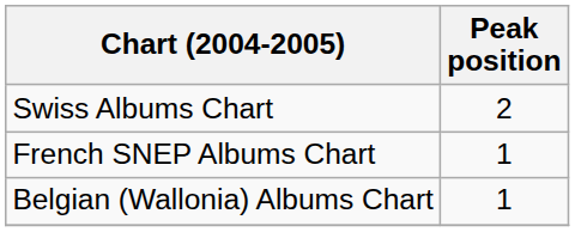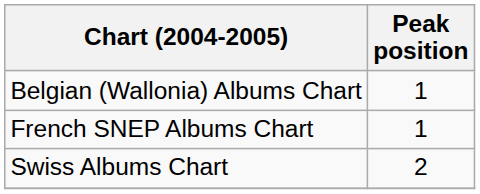rows swapped: Belgian (Wallonia) Albums Chart <-> Swiss Albums Chart
